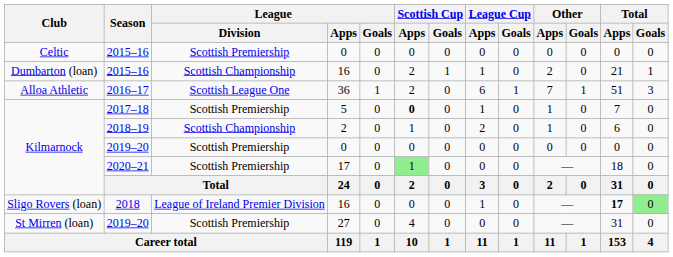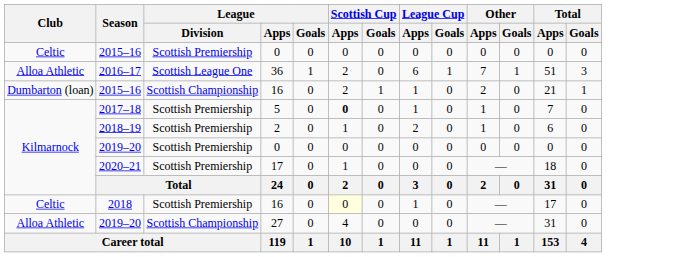rows swapped: 2015–16 / 16 <-> 2016–17
2018–19 | League / Division: Scottish Championship -> Scottish Premiership
2020–21 | Scottish Cup / Apps: lightgreen background -> no background
2018 | Club: Sligo Rovers (loan) -> Celtic
2018 | League / Division: League of Ireland Premier Division -> Scottish Premiership
2018 | Scottish Cup / Apps: no background -> lightyellow background
2018 | Total / Apps: bold -> normal
2018 | Total / Goals: lightgreen background -> no background
2019–20 / 27 | Club: St Mirren (loan) -> Alloa Athletic
2019–20 / 27 | League / Division: Scottish Premiership -> Scottish Championship
